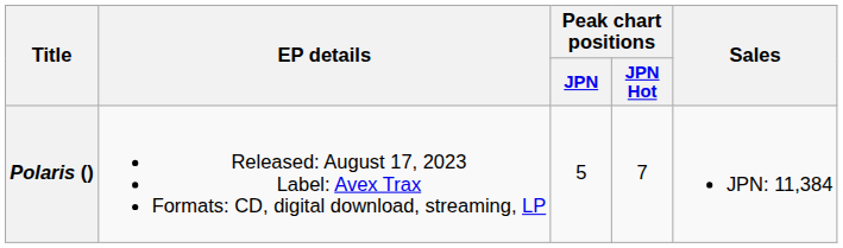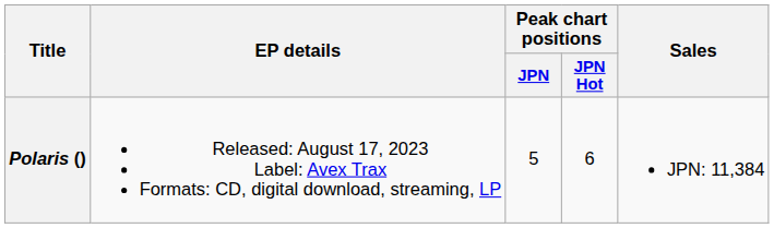Polaris () | Peak chart positions / JPN Hot: 7 -> 6
